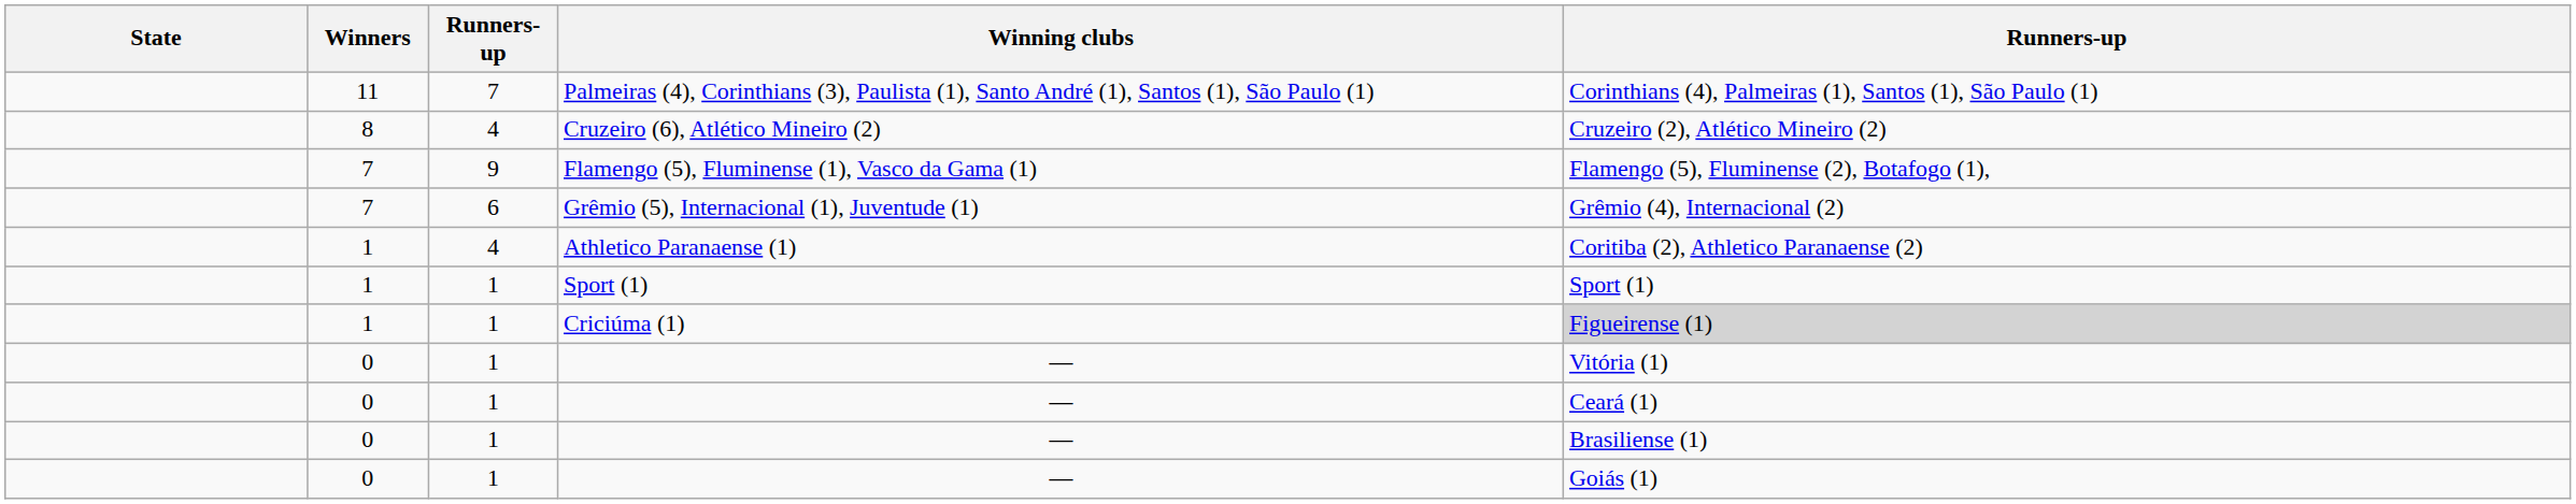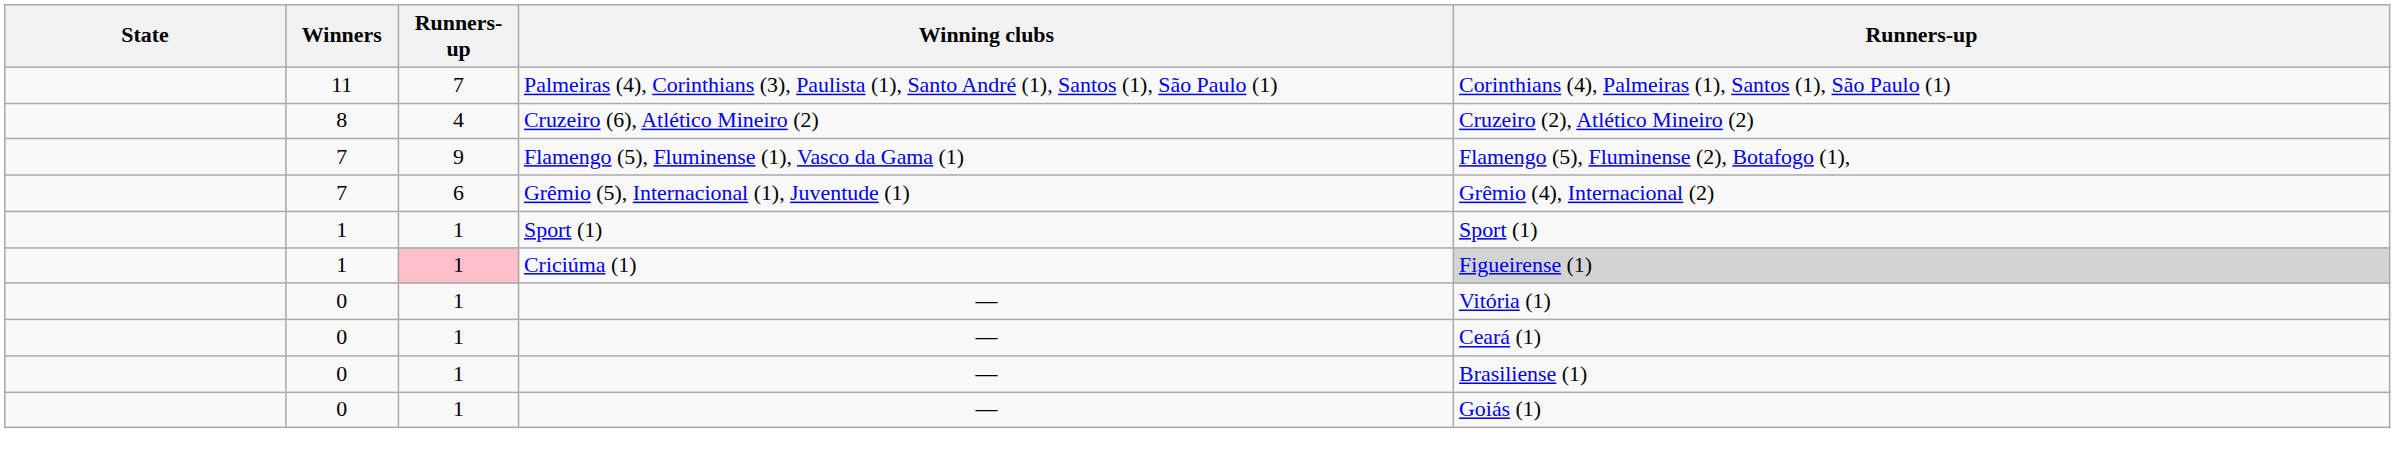- row: 1 | 4 | Athletico Paranaense (1) | Coritiba (2), Athletico Paranaense (2)
Criciúma (1) | column 3: no background -> pink background
